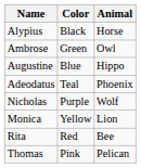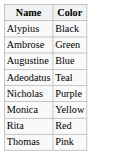- column: Animal | Horse | Owl | Hippo | Phoenix | Wolf | Lion | Bee | Pelican
